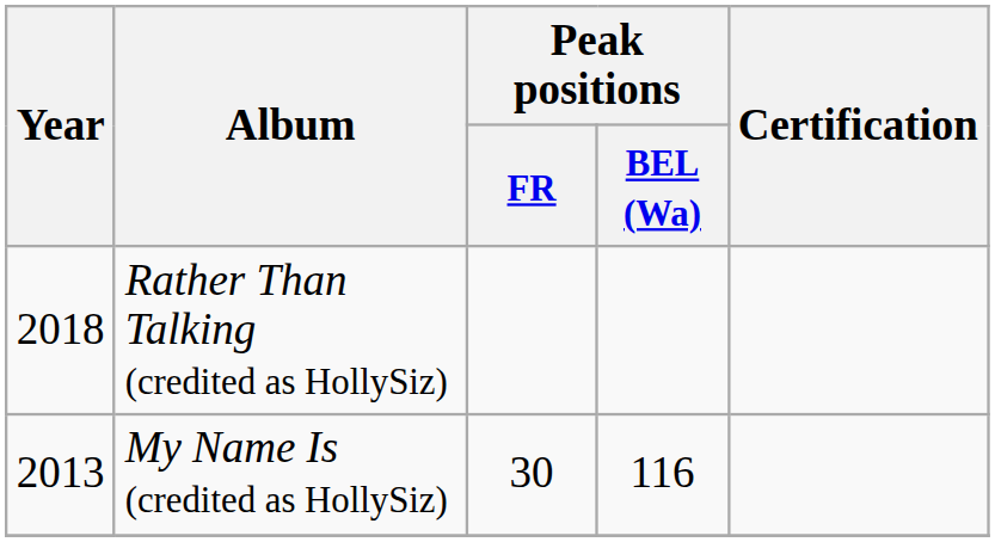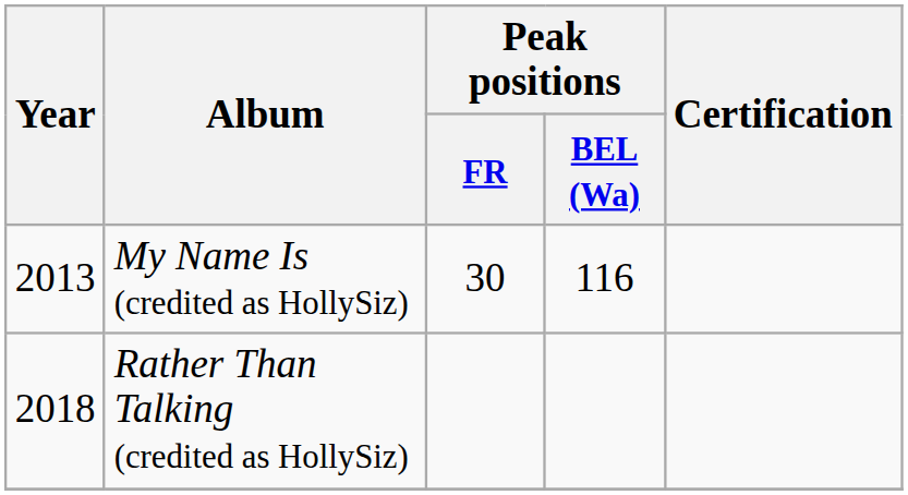rows swapped: My Name Is (credited as HollySiz) <-> Rather Than Talking (credited as HollySiz)
